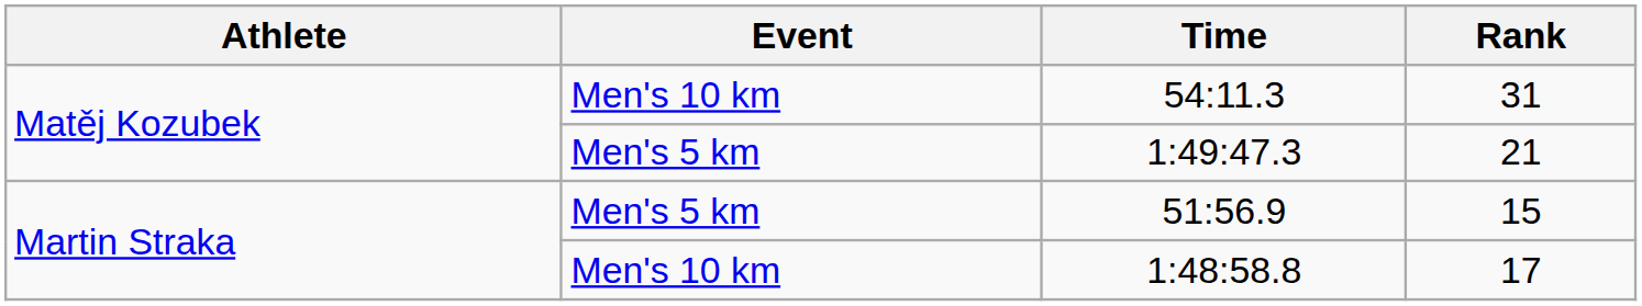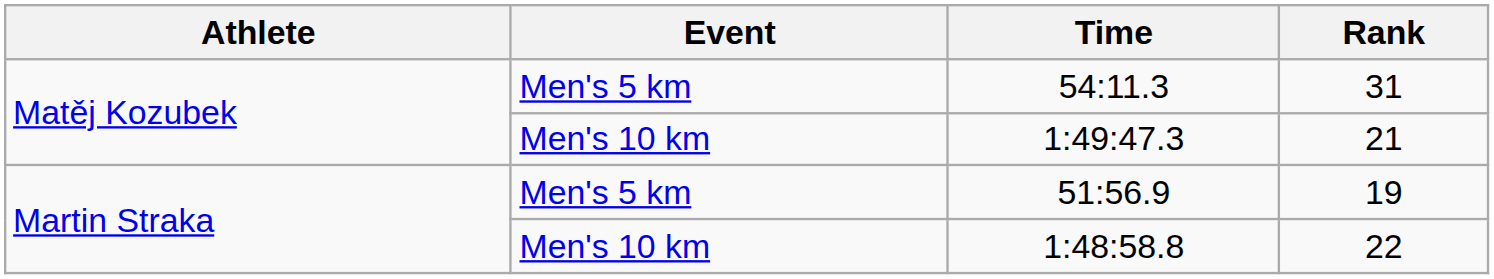54:11.3 | Event: Men's 10 km -> Men's 5 km
1:49:47.3 | Event: Men's 5 km -> Men's 10 km
51:56.9 | Rank: 15 -> 19
1:48:58.8 | Rank: 17 -> 22
